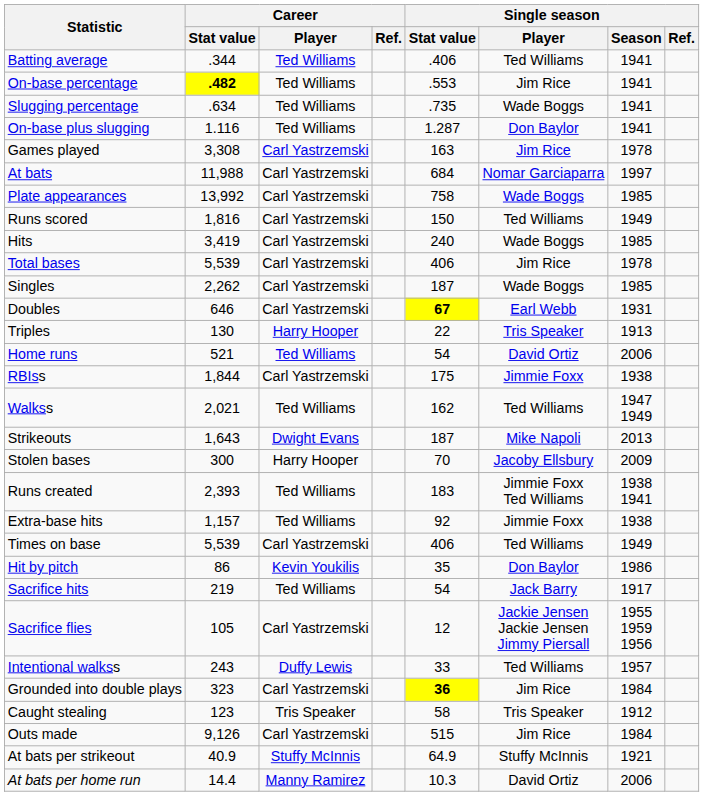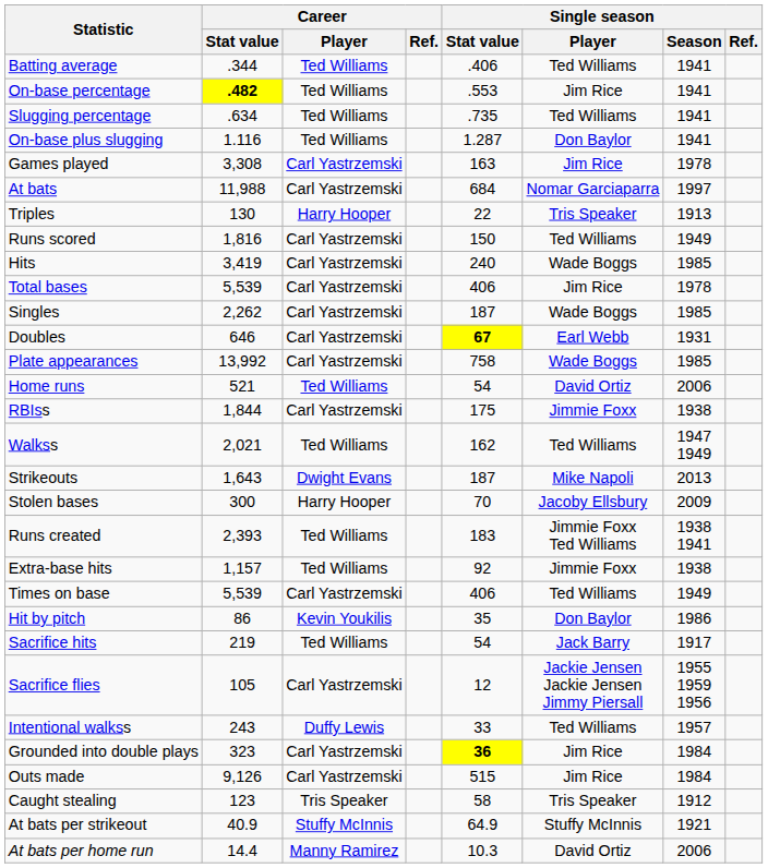Slugging percentage | Single season / Player: Wade Boggs -> Ted Williams
rows swapped: Plate appearances <-> Triples
rows swapped: Caught stealing <-> Outs made
